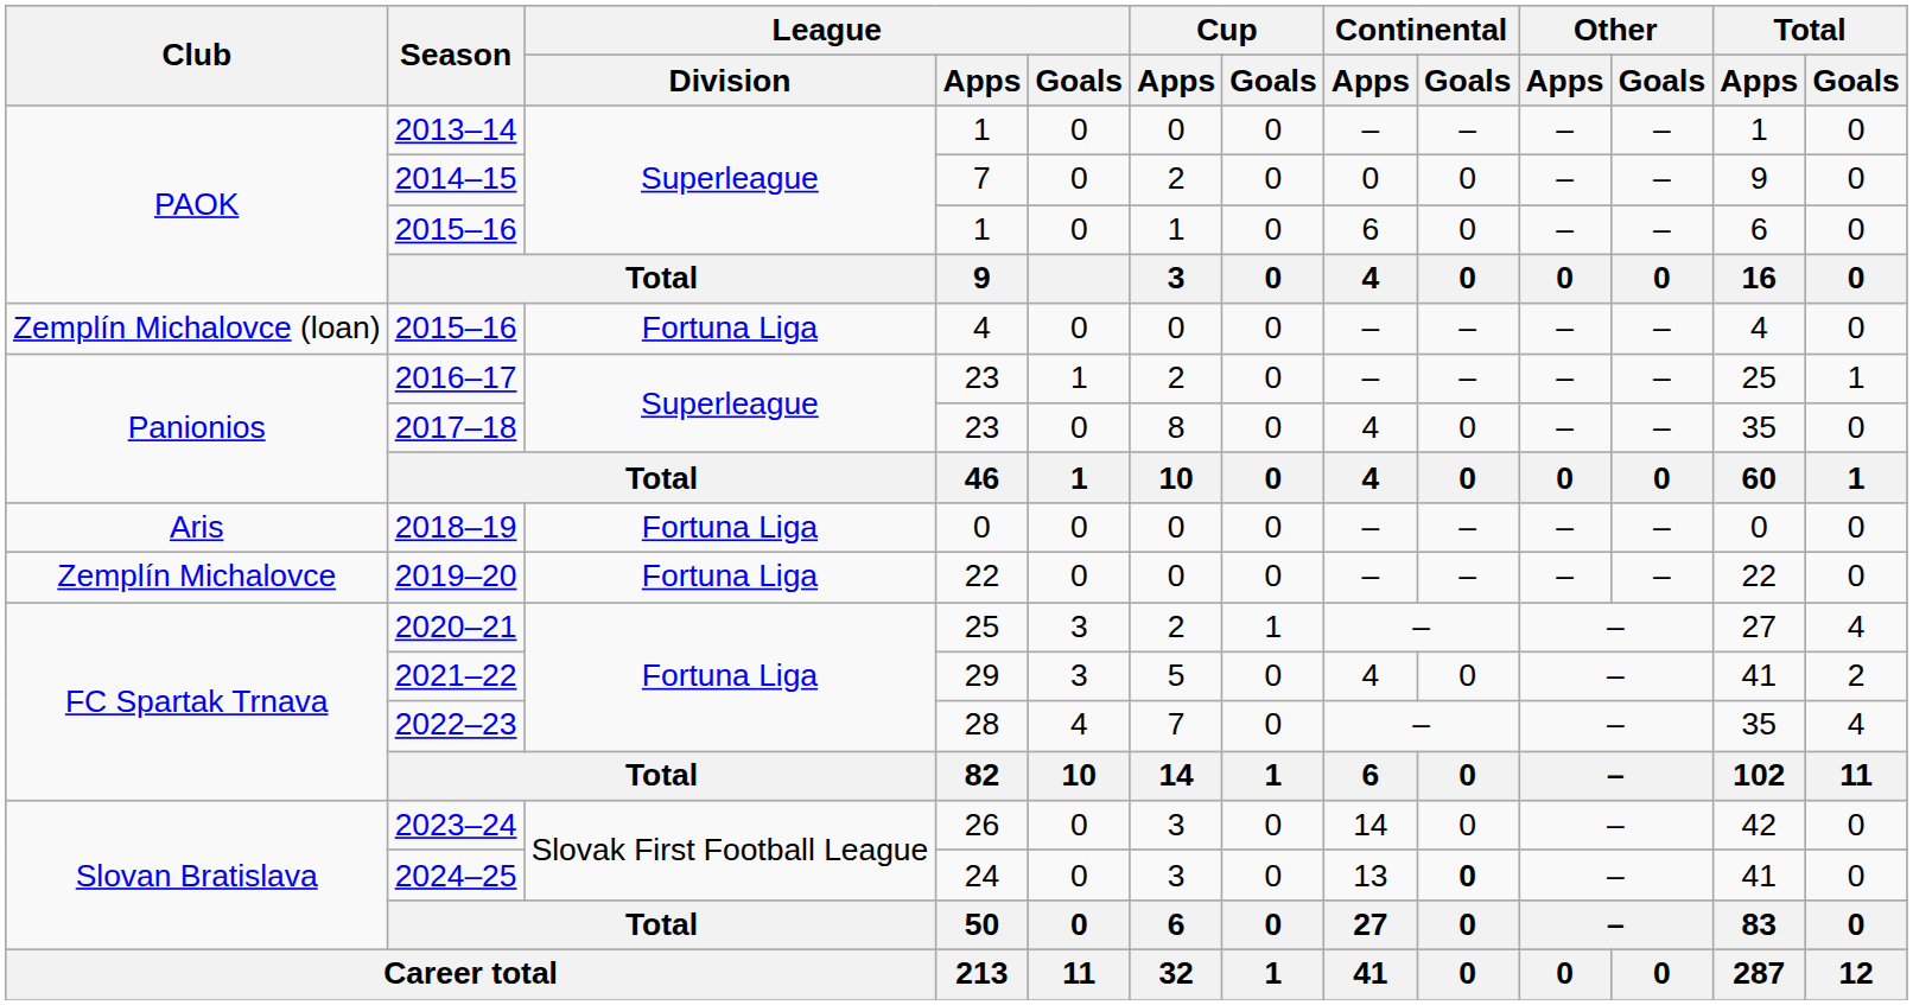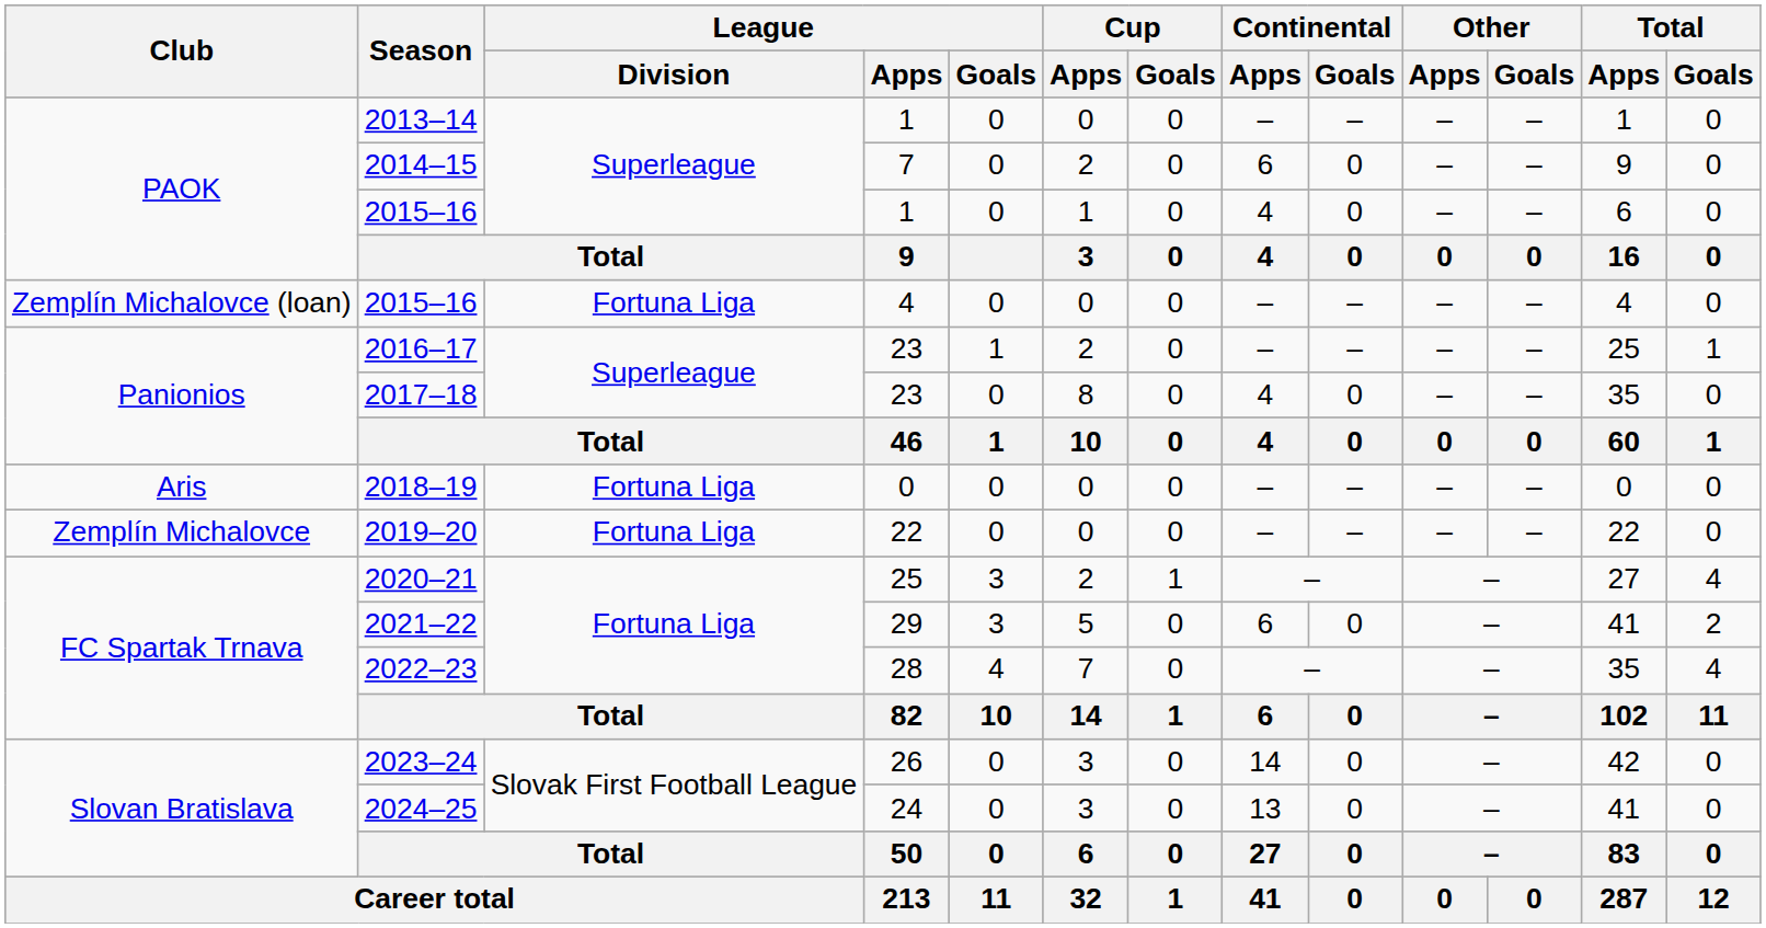2014–15 | Continental / Apps: 0 -> 6
2015–16 / 1 | Continental / Apps: 6 -> 4
2021–22 | Continental / Apps: 4 -> 6
2024–25 | Continental / Goals: bold -> normal
